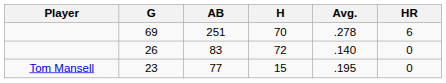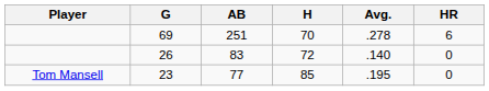23 | H: 15 -> 85
